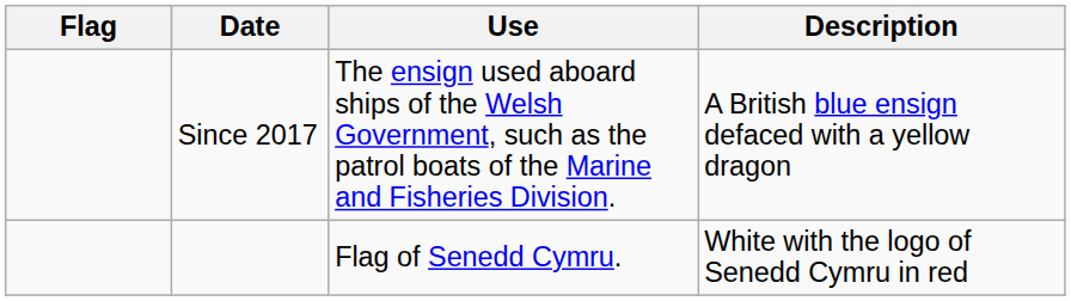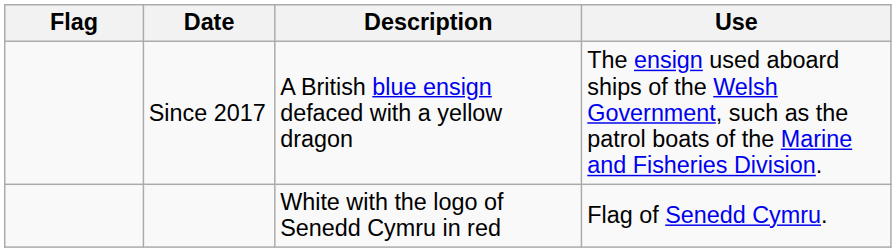columns swapped: Use <-> Description
